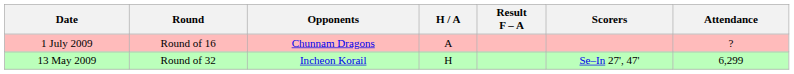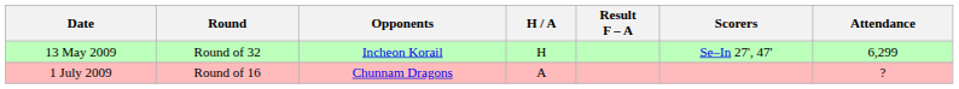rows swapped: 13 May 2009 <-> 1 July 2009
